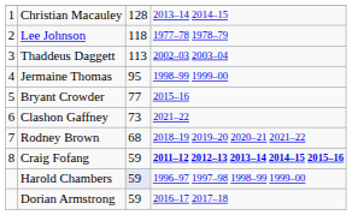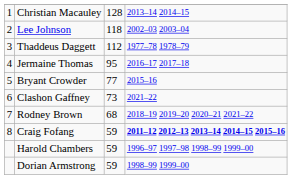Lee Johnson | column 4: 1977–78 1978–79 -> 2002–03 2003–04
Thaddeus Daggett | column 3: 113 -> 112
Thaddeus Daggett | column 4: 2002–03 2003–04 -> 1977–78 1978–79
Jermaine Thomas | column 4: 1998–99 1999–00 -> 2016–17 2017–18
Harold Chambers | column 3: lavender background -> no background
Dorian Armstrong | column 4: 2016–17 2017–18 -> 1998–99 1999–00
